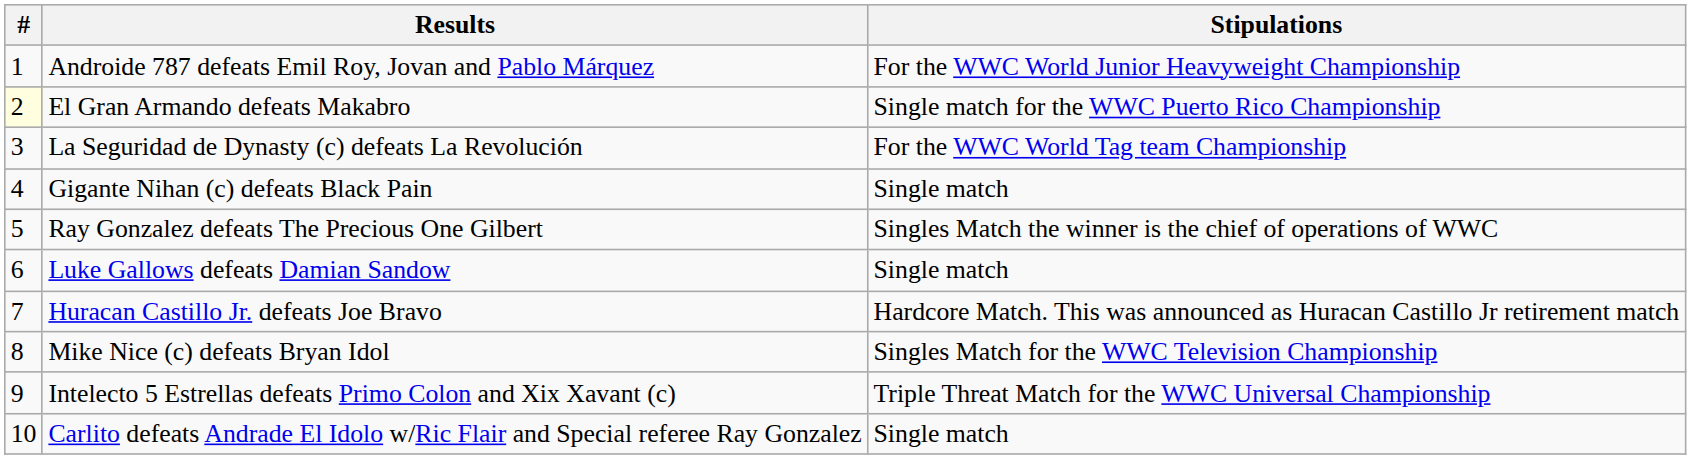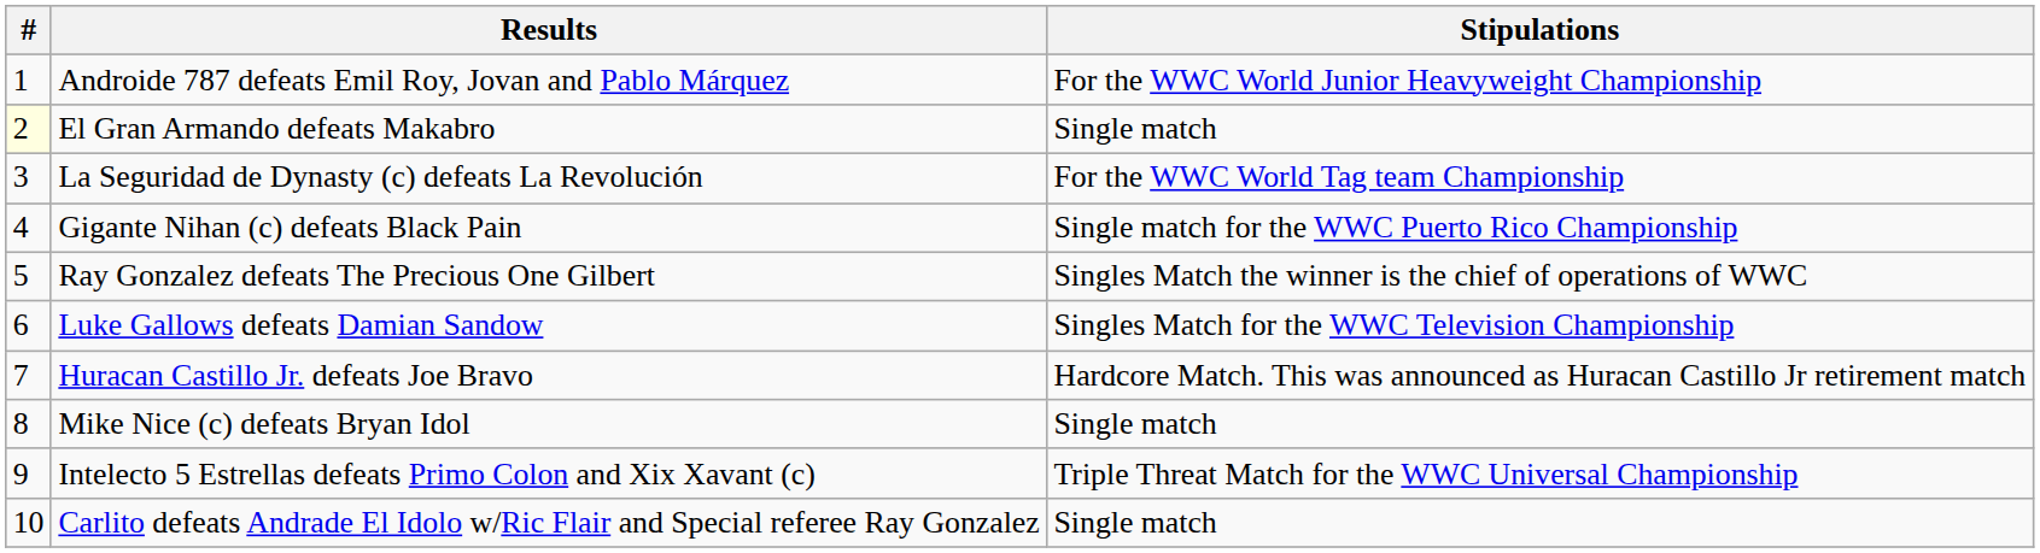El Gran Armando defeats Makabro | Stipulations: Single match for the WWC Puerto Rico Championship -> Single match
Gigante Nihan (c) defeats Black Pain | Stipulations: Single match -> Single match for the WWC Puerto Rico Championship
Luke Gallows defeats Damian Sandow | Stipulations: Single match -> Singles Match for the WWC Television Championship
Mike Nice (c) defeats Bryan Idol | Stipulations: Singles Match for the WWC Television Championship -> Single match
